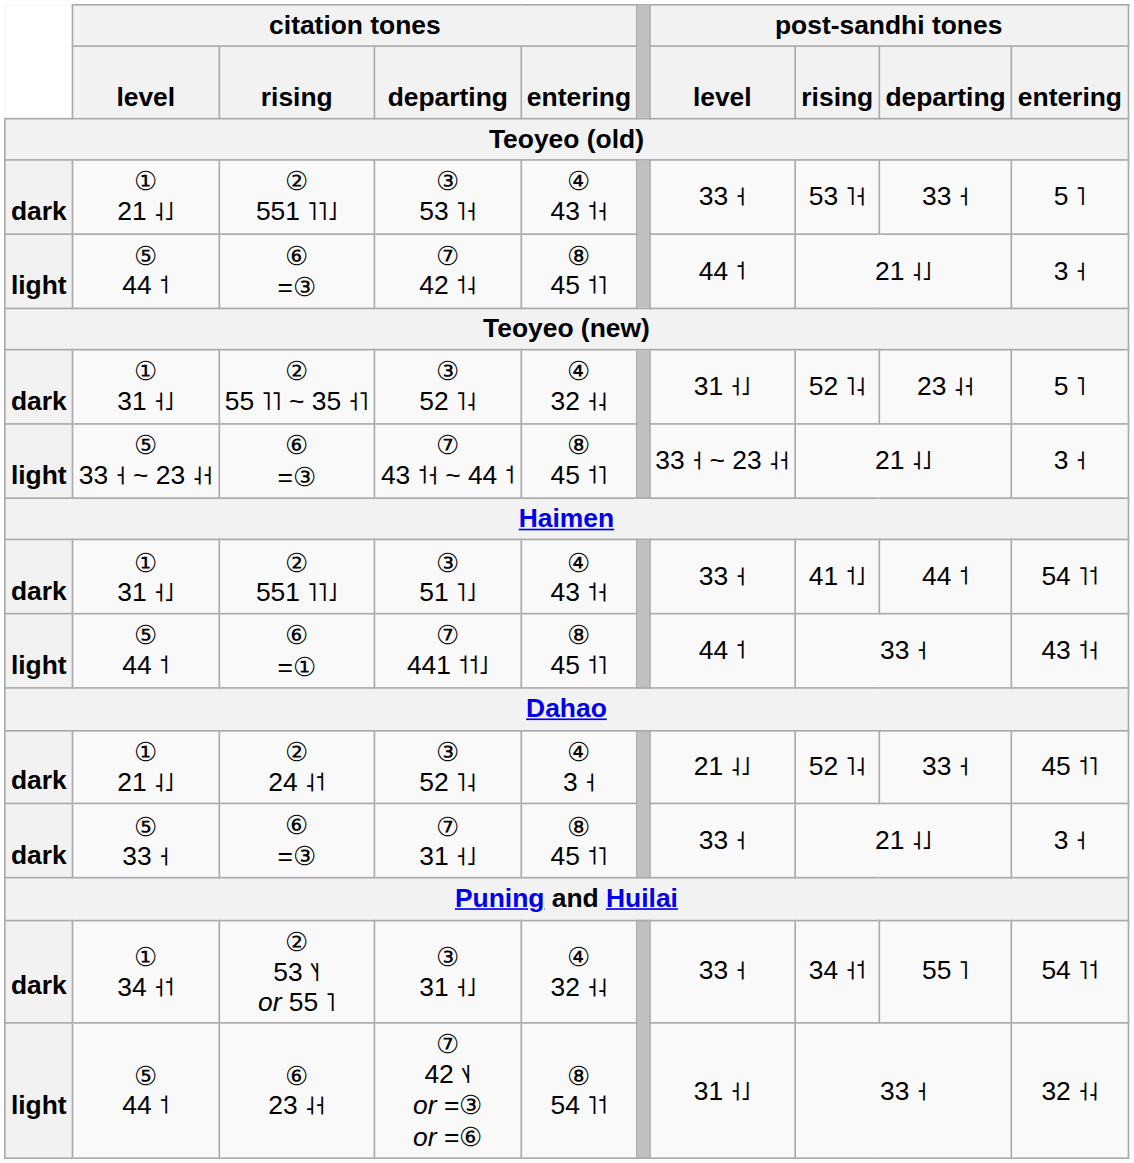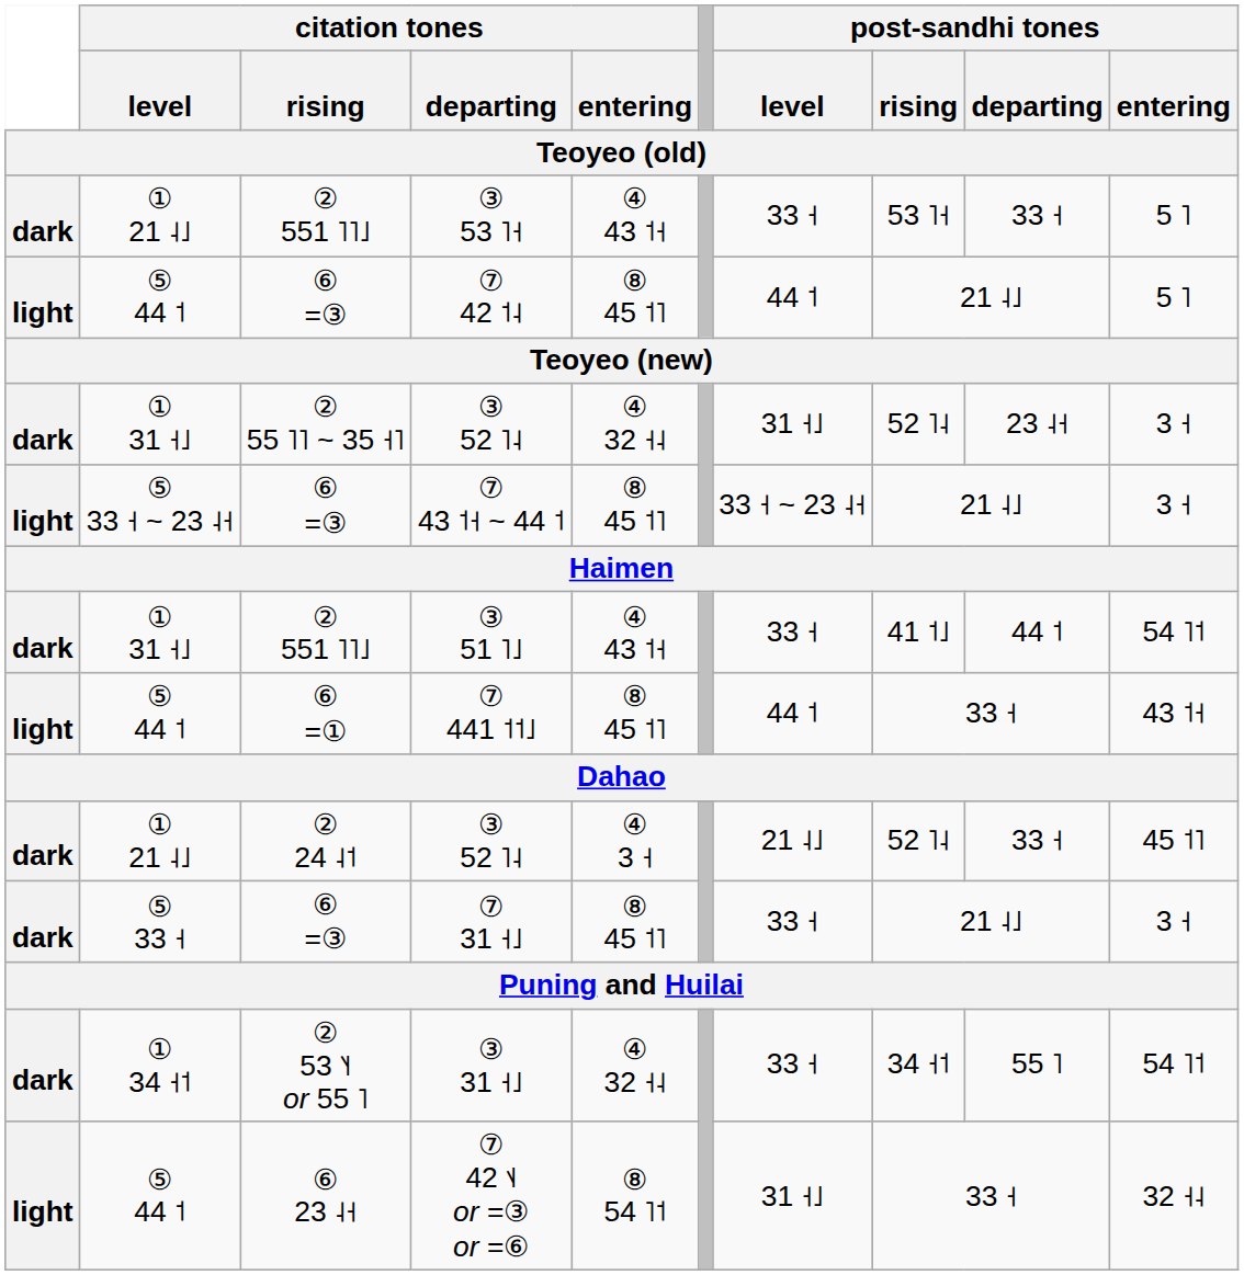⑦ 42 ˦˨ | post-sandhi tones / entering: 3 ˧ -> 5 ˥
② 55 ˥˥ ~ 35 ˧˥ / ③ 52 ˥˨ | post-sandhi tones / entering: 5 ˥ -> 3 ˧
